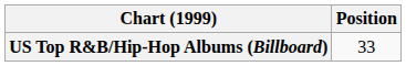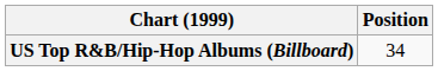US Top R&B/Hip-Hop Albums (Billboard) | Position: 33 -> 34
